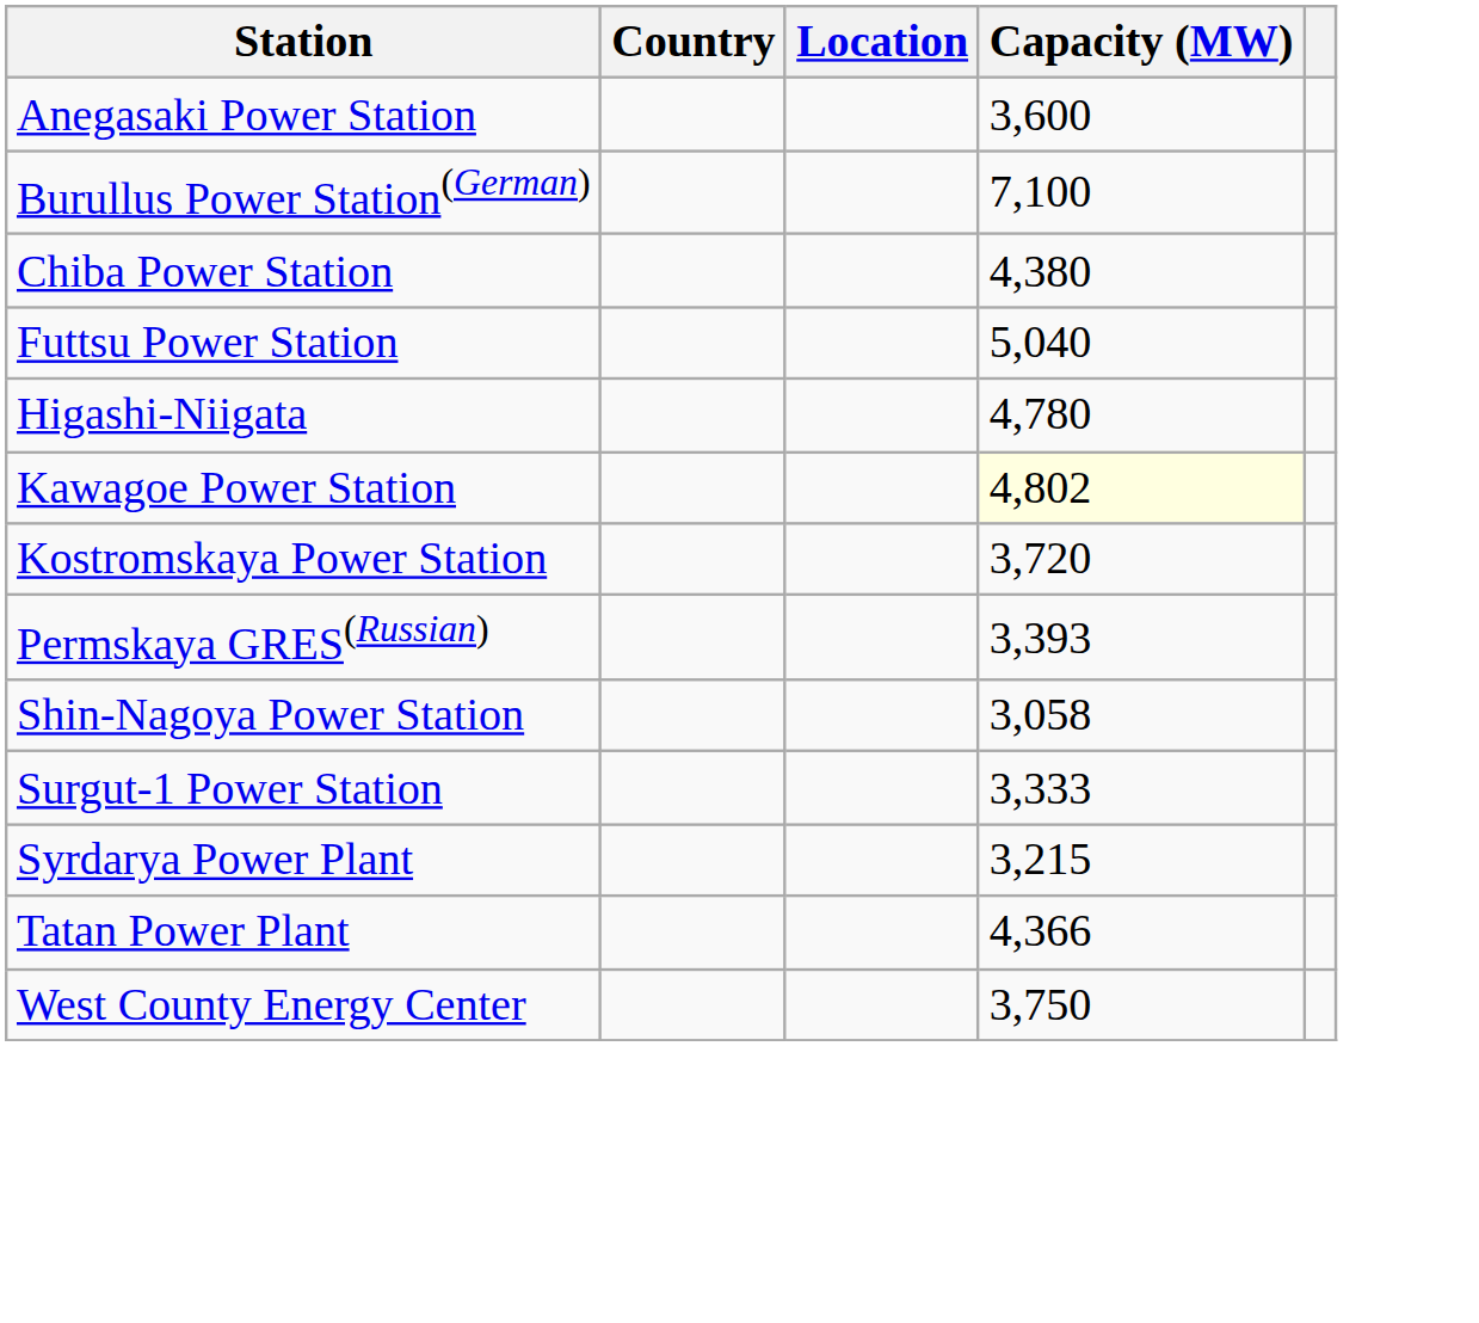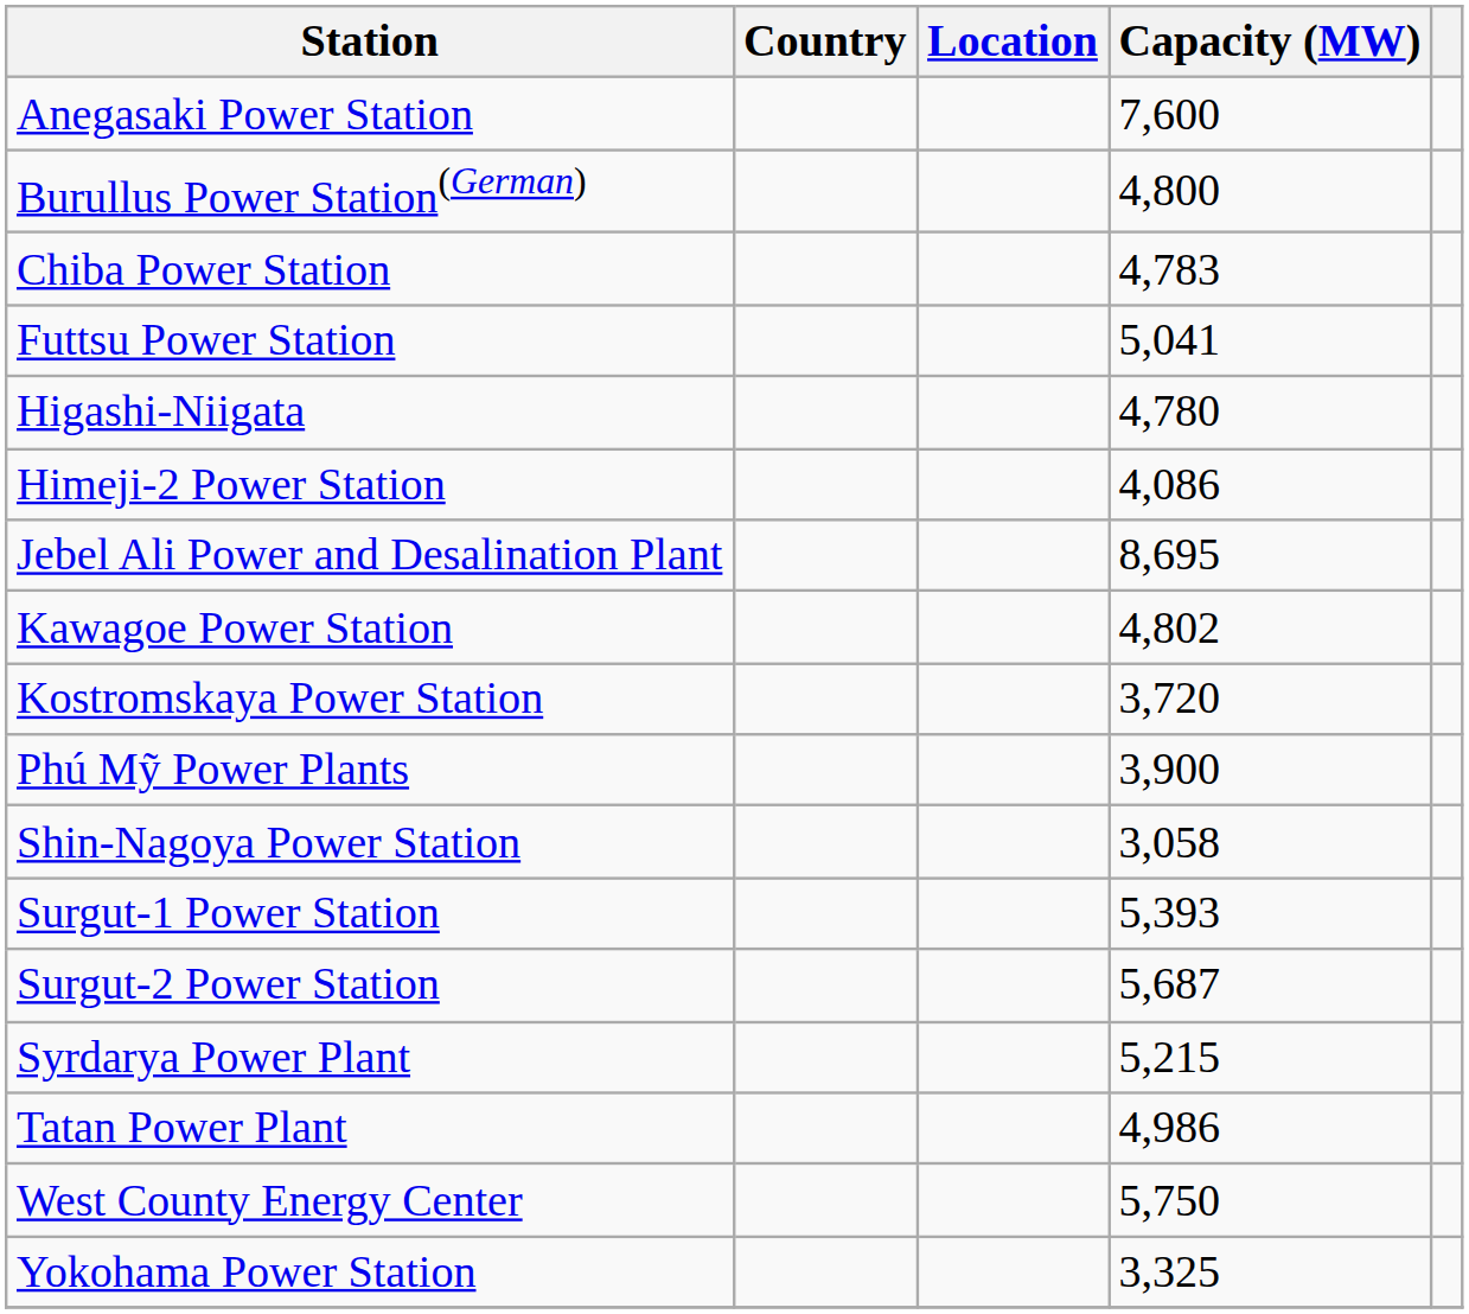Anegasaki Power Station | Capacity (MW): 3,600 -> 7,600
Burullus Power Station(German) | Capacity (MW): 7,100 -> 4,800
Chiba Power Station | Capacity (MW): 4,380 -> 4,783
Futtsu Power Station | Capacity (MW): 5,040 -> 5,041
+ row: Himeji-2 Power Station | 4,086
+ row: Jebel Ali Power and Desalination Plant | 8,695
Kawagoe Power Station | Capacity (MW): lightyellow background -> no background
- row: Permskaya GRES(Russian) | 3,393
+ row: Phú Mỹ Power Plants | 3,900
Surgut-1 Power Station | Capacity (MW): 3,333 -> 5,393
+ row: Surgut-2 Power Station | 5,687
Syrdarya Power Plant | Capacity (MW): 3,215 -> 5,215
Tatan Power Plant | Capacity (MW): 4,366 -> 4,986
West County Energy Center | Capacity (MW): 3,750 -> 5,750
+ row: Yokohama Power Station | 3,325
